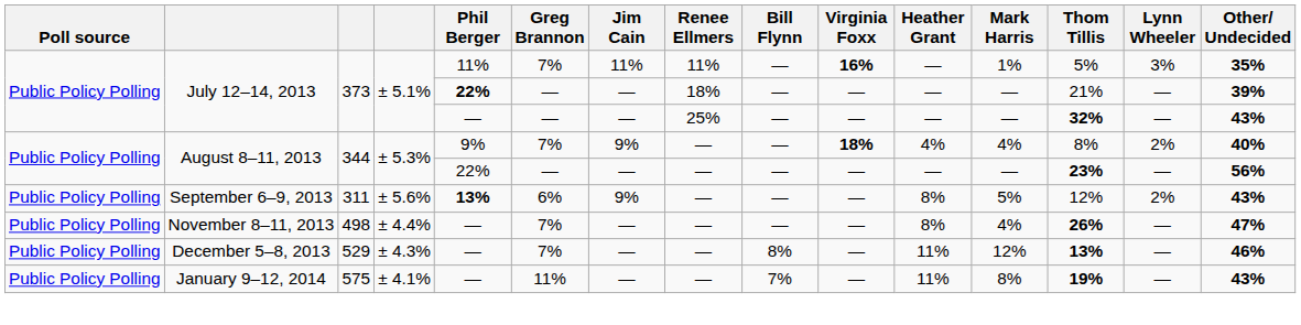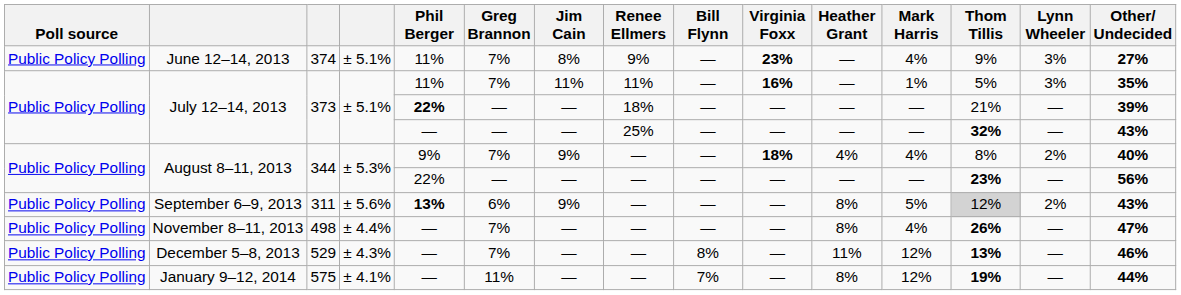+ row: Public Policy Polling | June 12–14, 2013 | 374 | ± 5.1% | 11% | 7% | 8% | 9% | — | 23% | — | 4% | 9% | 3% | 27%
September 6–9, 2013 | Thom Tillis: no background -> lightgrey background
January 9–12, 2014 | Heather Grant: 11% -> 8%
January 9–12, 2014 | Mark Harris: 8% -> 12%
January 9–12, 2014 | Other/ Undecided: 43% -> 44%
